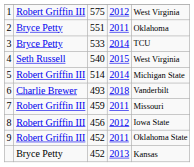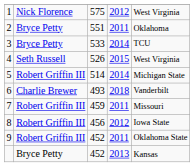1 | column 2: Robert Griffin III -> Nick Florence
4 | column 3: 540 -> 526
